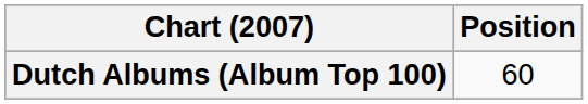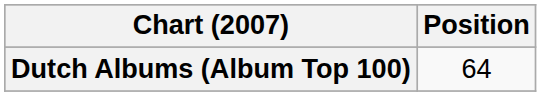Dutch Albums (Album Top 100) | Position: 60 -> 64
